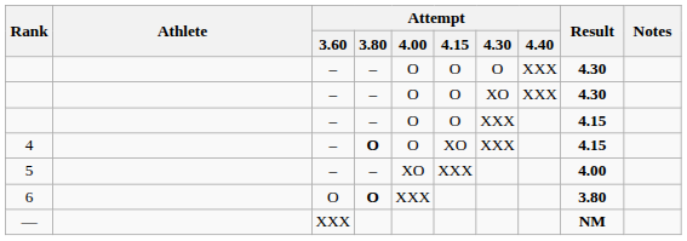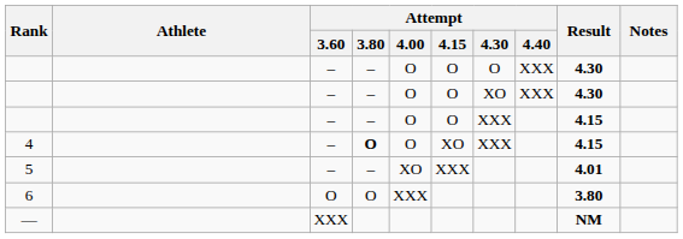5 | Result: 4.00 -> 4.01
6 | Attempt / 3.80: bold -> normal
